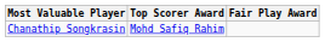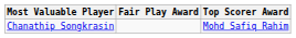columns swapped: Top Scorer Award <-> Fair Play Award
